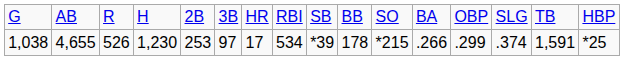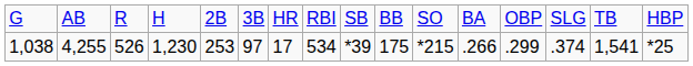1,038 | column 2: 4,655 -> 4,255
1,038 | column 10: 178 -> 175
1,038 | column 15: 1,591 -> 1,541
